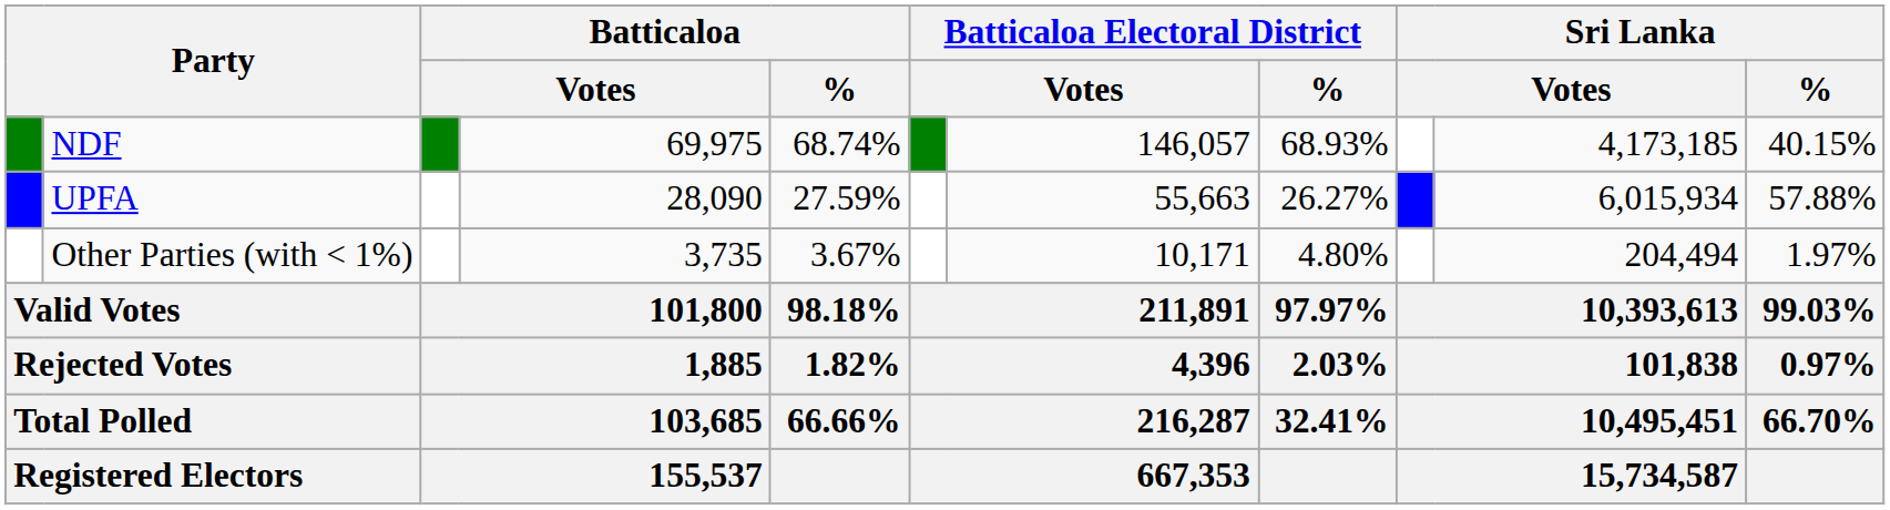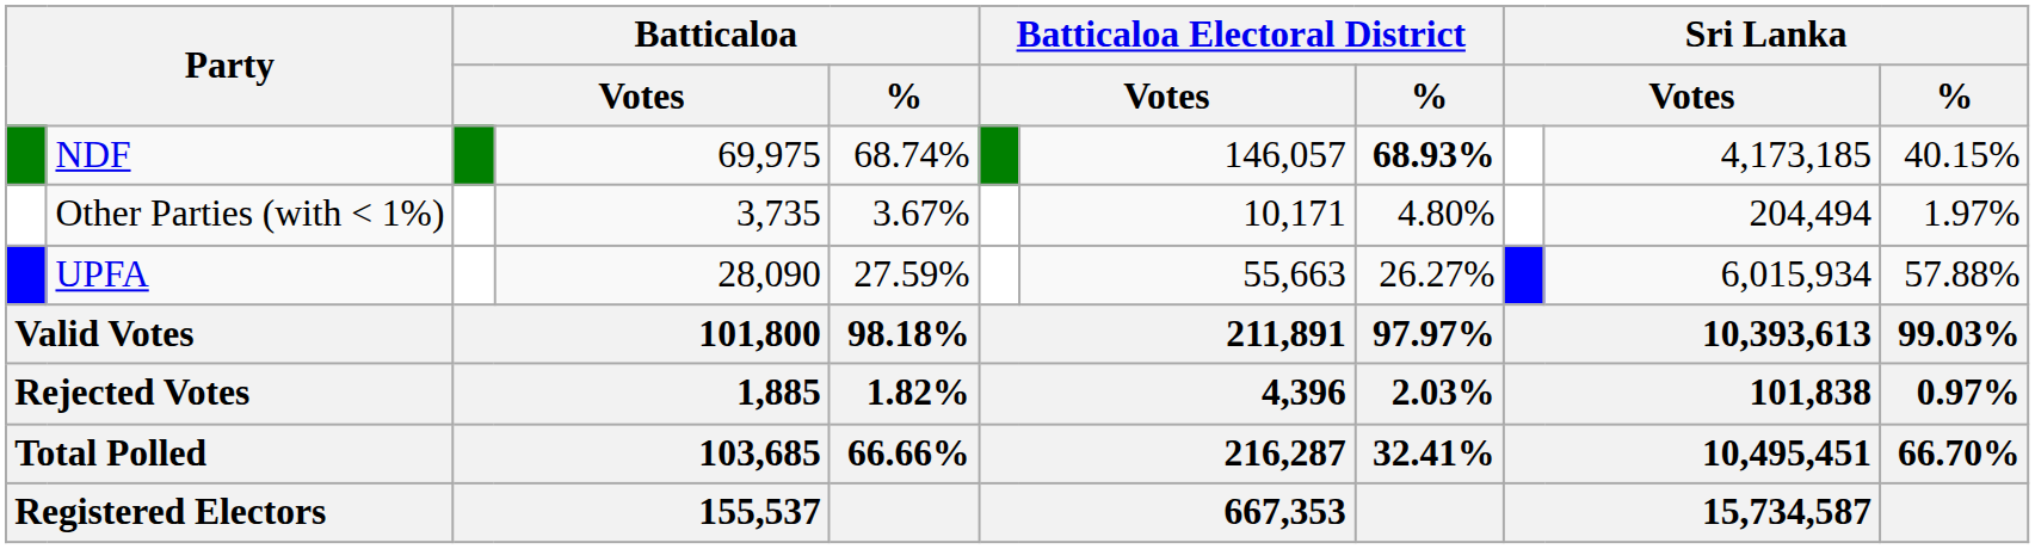NDF | Batticaloa Electoral District / %: normal -> bold
rows swapped: UPFA <-> Other Parties (with < 1%)
